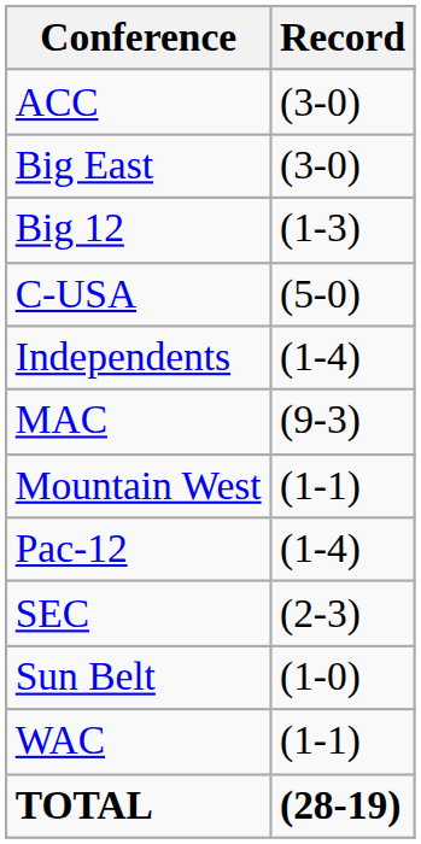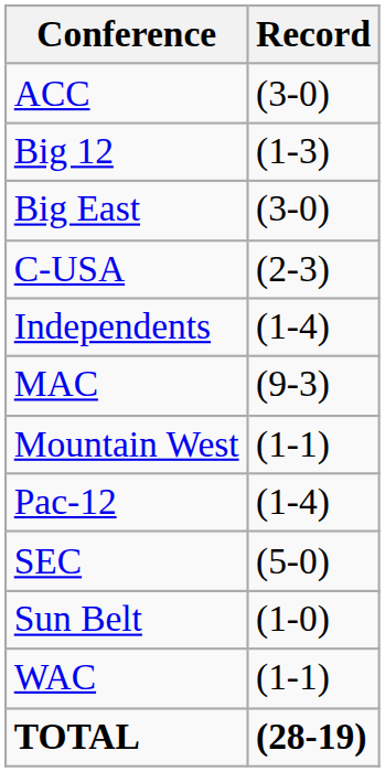rows swapped: Big East <-> Big 12
C-USA | Record: (5-0) -> (2-3)
SEC | Record: (2-3) -> (5-0)
